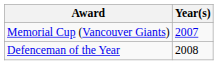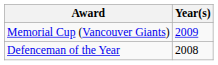Memorial Cup (Vancouver Giants) | Year(s): 2007 -> 2009
